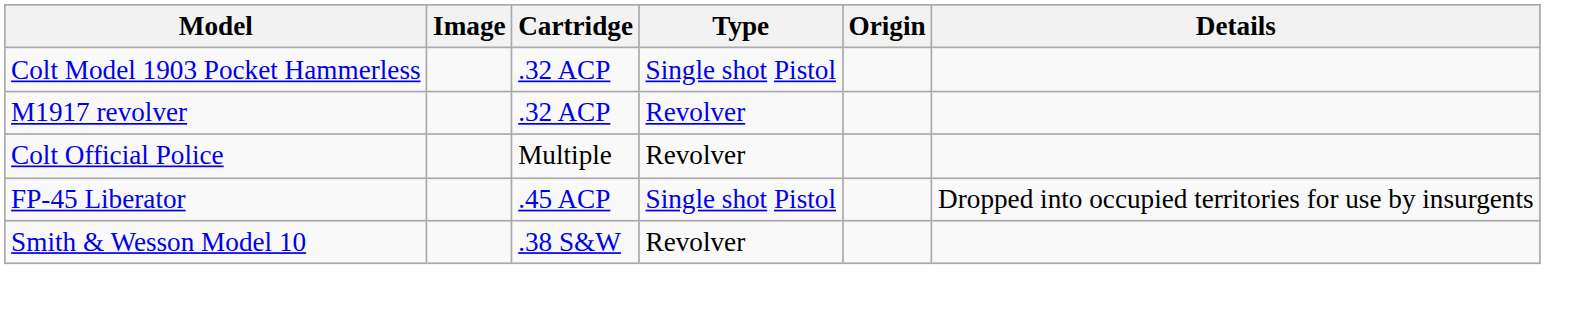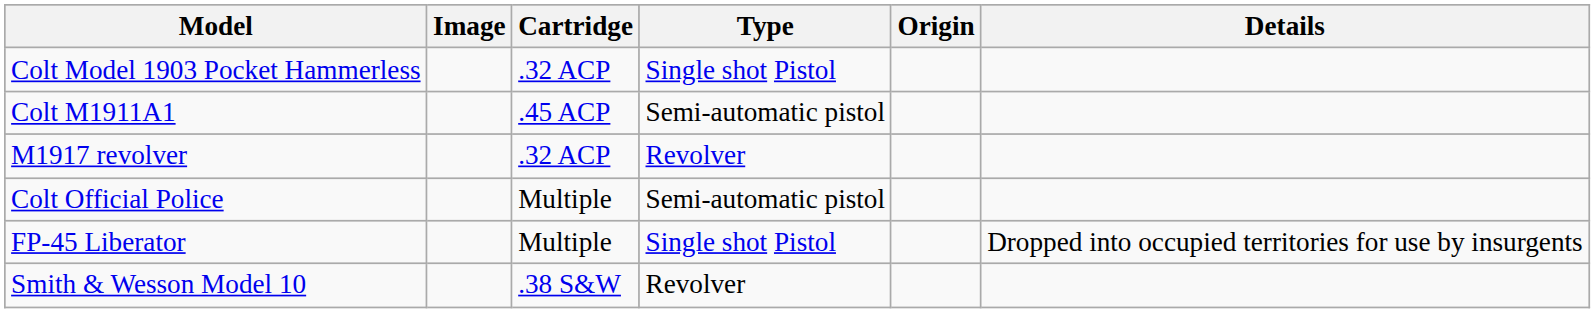+ row: Colt M1911A1 | .45 ACP | Semi-automatic pistol
Colt Official Police | Type: Revolver -> Semi-automatic pistol
FP-45 Liberator | Cartridge: .45 ACP -> Multiple
